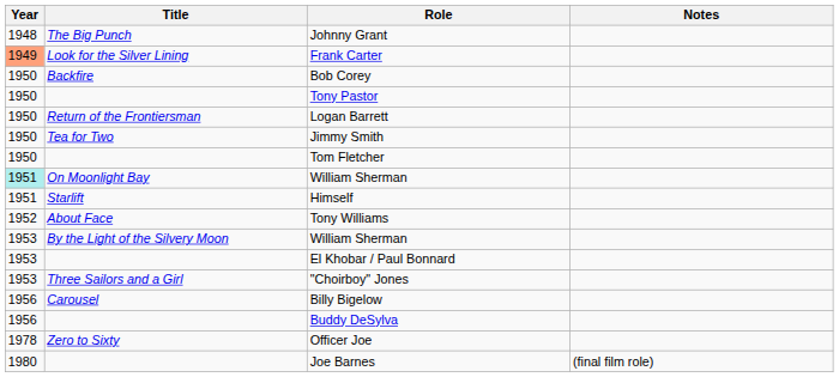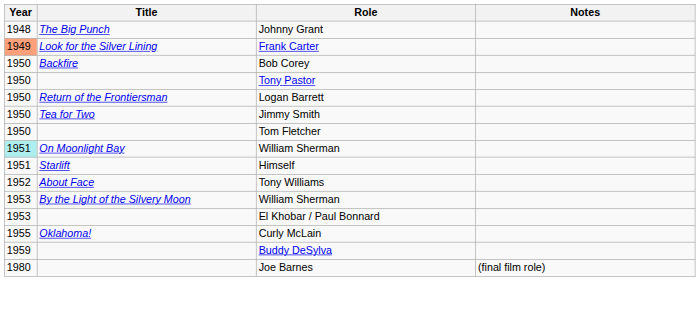- row: 1953 | Three Sailors and a Girl | "Choirboy" Jones
+ row: 1955 | Oklahoma! | Curly McLain
- row: 1956 | Carousel | Billy Bigelow
Buddy DeSylva | Year: 1956 -> 1959
- row: 1978 | Zero to Sixty | Officer Joe
